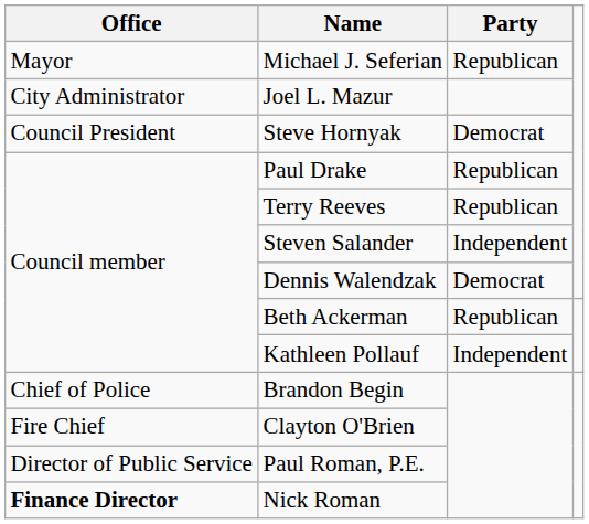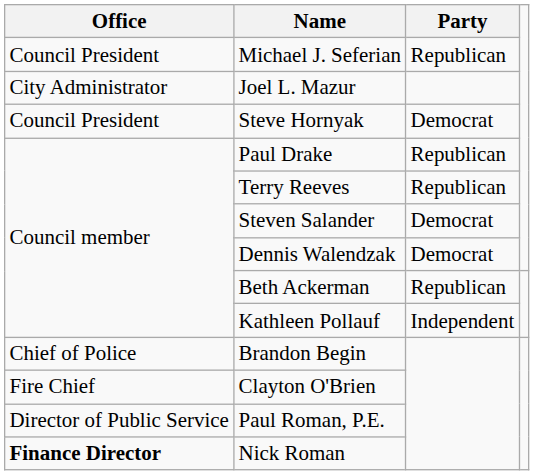Michael J. Seferian | Office: Mayor -> Council President
Steven Salander | Party: Independent -> Democrat
